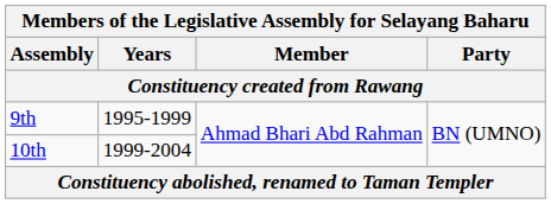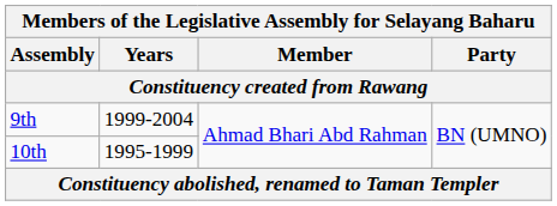9th | Years: 1995-1999 -> 1999-2004
10th | Years: 1999-2004 -> 1995-1999
